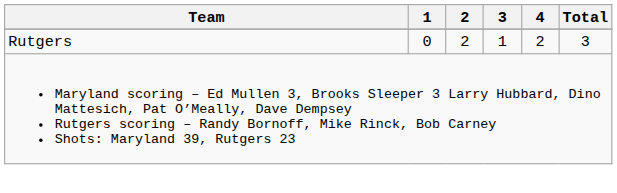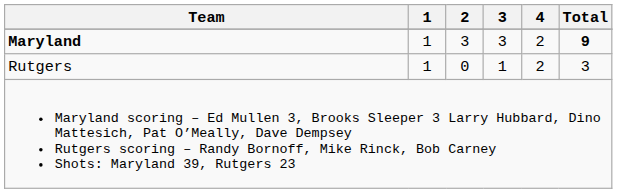+ row: Maryland | 1 | 3 | 3 | 2 | 9
Rutgers | 1: 0 -> 1
Rutgers | 2: 2 -> 0
